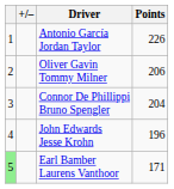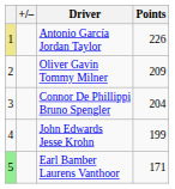Antonio García Jordan Taylor | column 1: no background -> khaki background
Oliver Gavin Tommy Milner | Points: 206 -> 209
John Edwards Jesse Krohn | Points: 196 -> 199
